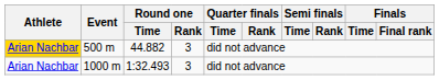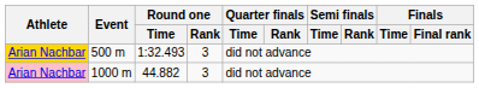500 m | Round one / Time: 44.882 -> 1:32.493
1000 m | Athlete: no background -> pink background
1000 m | Round one / Time: 1:32.493 -> 44.882
